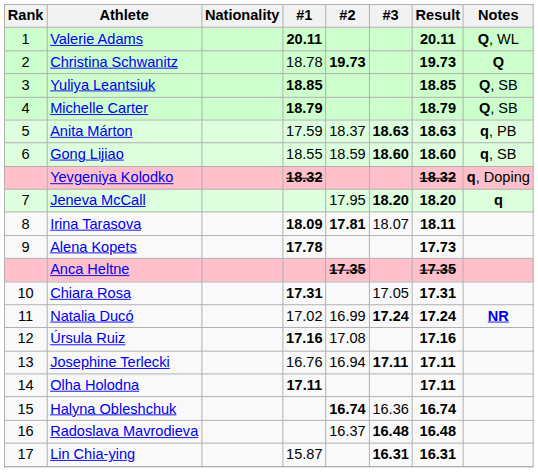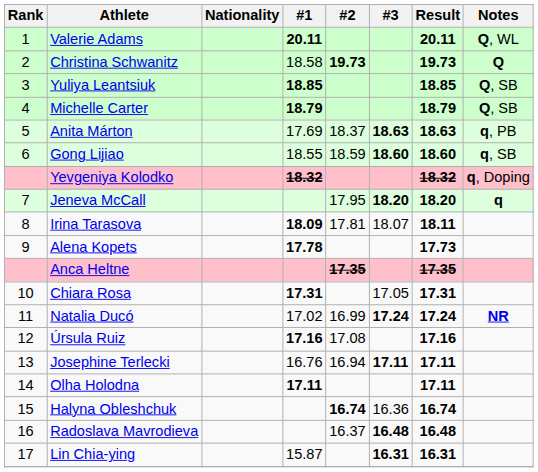Christina Schwanitz | #1: 18.78 -> 18.58
Anita Márton | #1: 17.59 -> 17.69
Irina Tarasova | #2: bold -> normal
